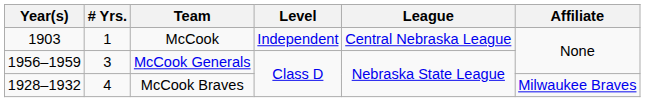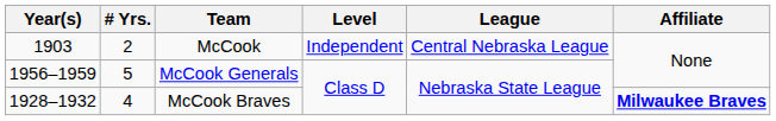McCook | # Yrs.: 1 -> 2
McCook Generals | # Yrs.: 3 -> 5
McCook Braves | Affiliate: normal -> bold
